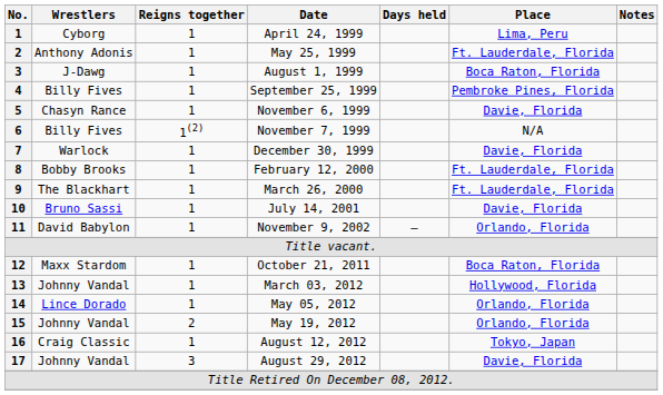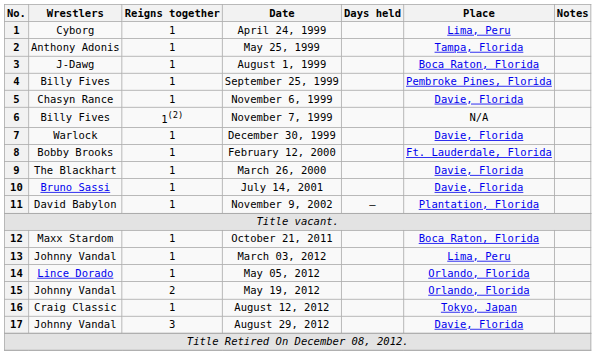May 25, 1999 | Place: Ft. Lauderdale, Florida -> Tampa, Florida
March 26, 2000 | Place: Ft. Lauderdale, Florida -> Davie, Florida
November 9, 2002 | Place: Orlando, Florida -> Plantation, Florida
March 03, 2012 | Place: Hollywood, Florida -> Lima, Peru
